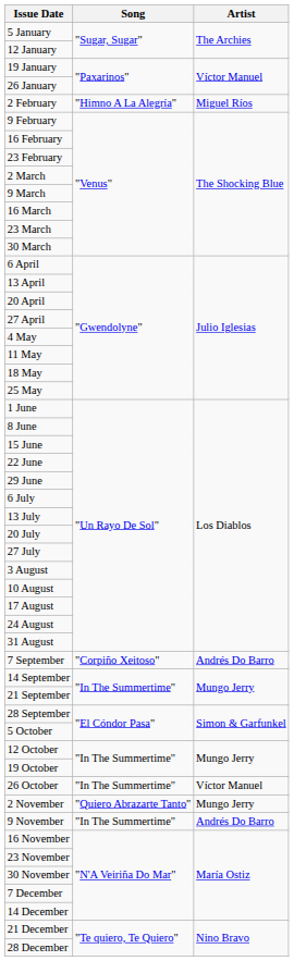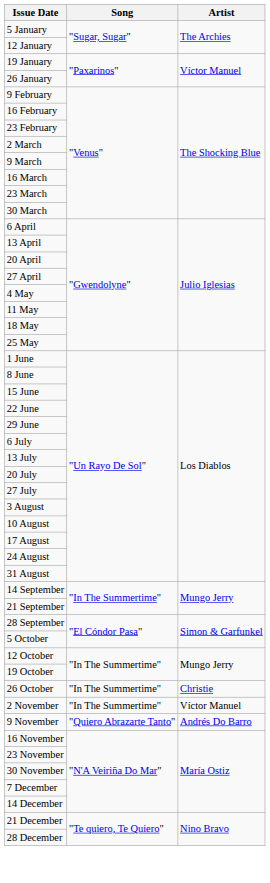- row: 2 February | "Himno A La Alegría" | Miguel Ríos
- row: 7 September | "Corpiño Xeitoso" | Andrés Do Barro
26 October | Artist: Víctor Manuel -> Christie
2 November | Song: "Quiero Abrazarte Tanto" -> "In The Summertime"
2 November | Artist: Mungo Jerry -> Víctor Manuel
9 November | Song: "In The Summertime" -> "Quiero Abrazarte Tanto"
